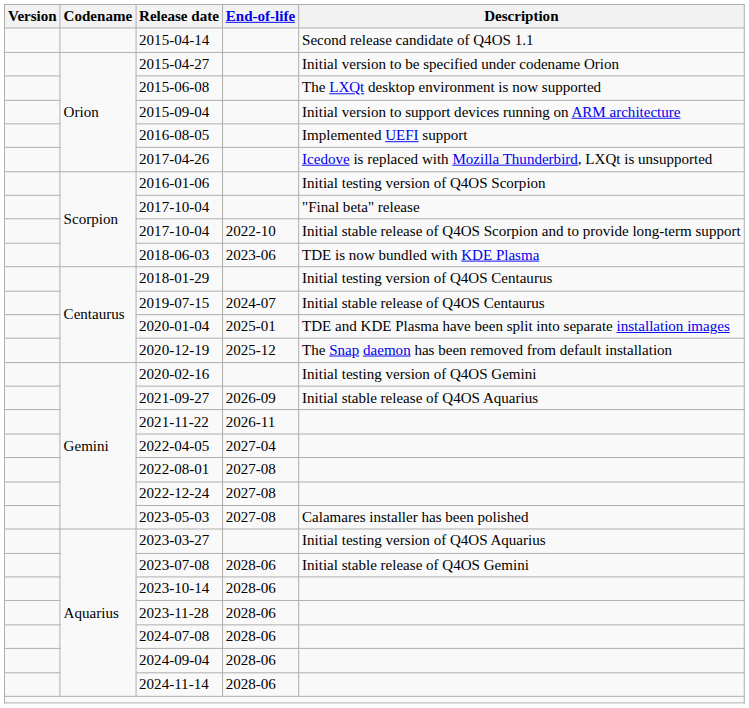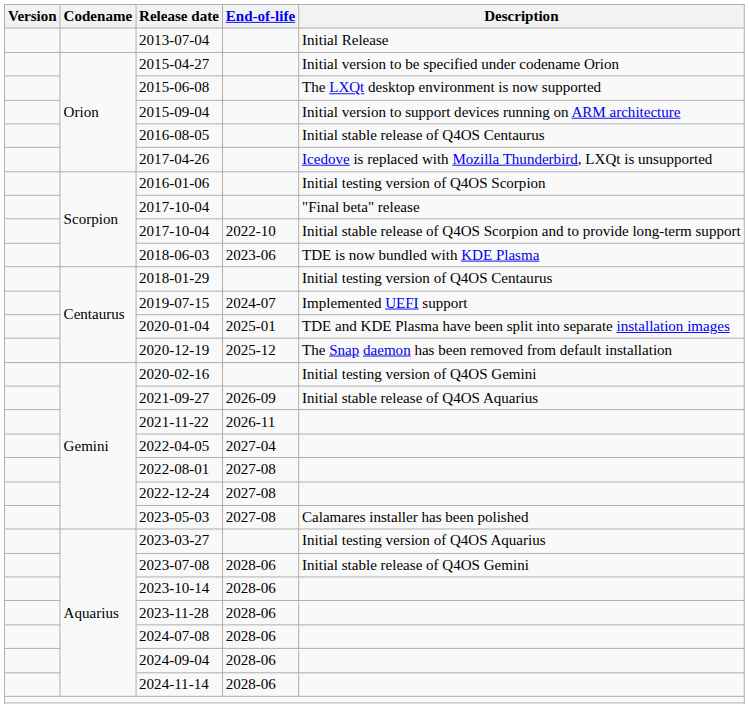+ row: 2013-07-04 | Initial Release
- row: 2015-04-14 | Second release candidate of Q4OS 1.1
2016-08-05 | Description: Implemented UEFI support -> Initial stable release of Q4OS Centaurus
2019-07-15 | Description: Initial stable release of Q4OS Centaurus -> Implemented UEFI support
